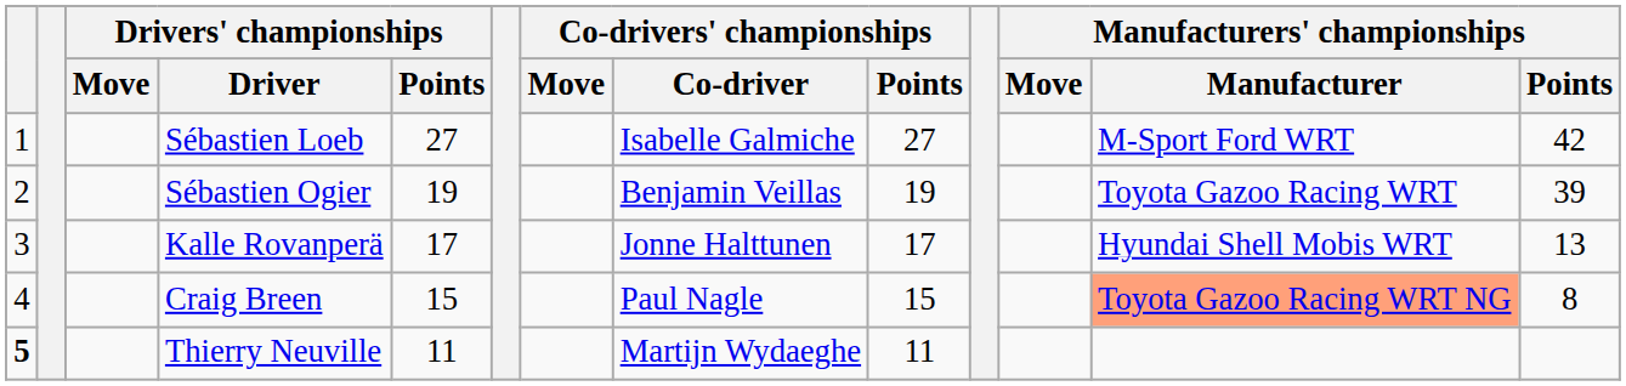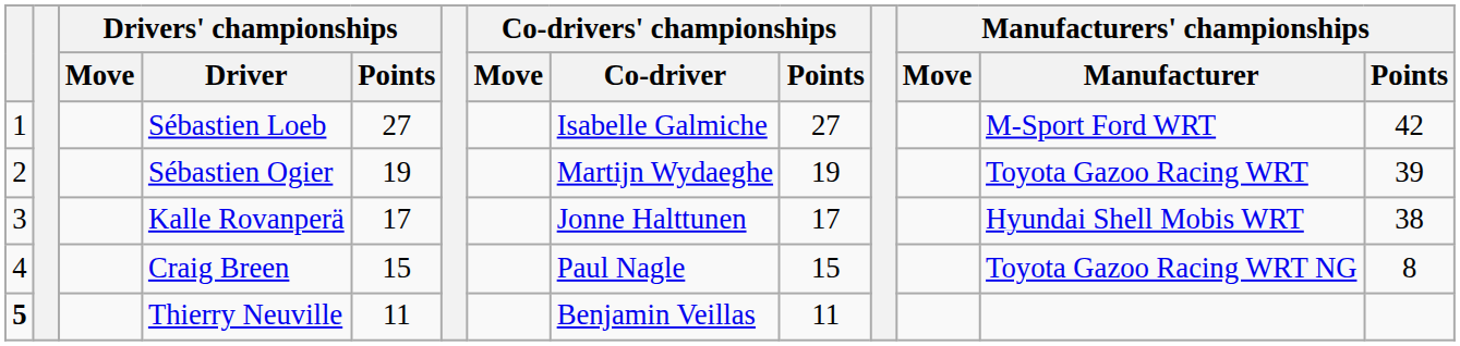Sébastien Ogier | Co-drivers' championships / Co-driver: Benjamin Veillas -> Martijn Wydaeghe
Kalle Rovanperä | Manufacturers' championships / Points: 13 -> 38
Craig Breen | Manufacturers' championships / Manufacturer: lightsalmon background -> no background
Thierry Neuville | Co-drivers' championships / Co-driver: Martijn Wydaeghe -> Benjamin Veillas
